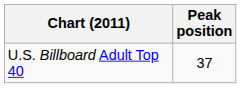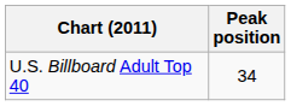U.S. Billboard Adult Top 40 | Peak position: 37 -> 34
